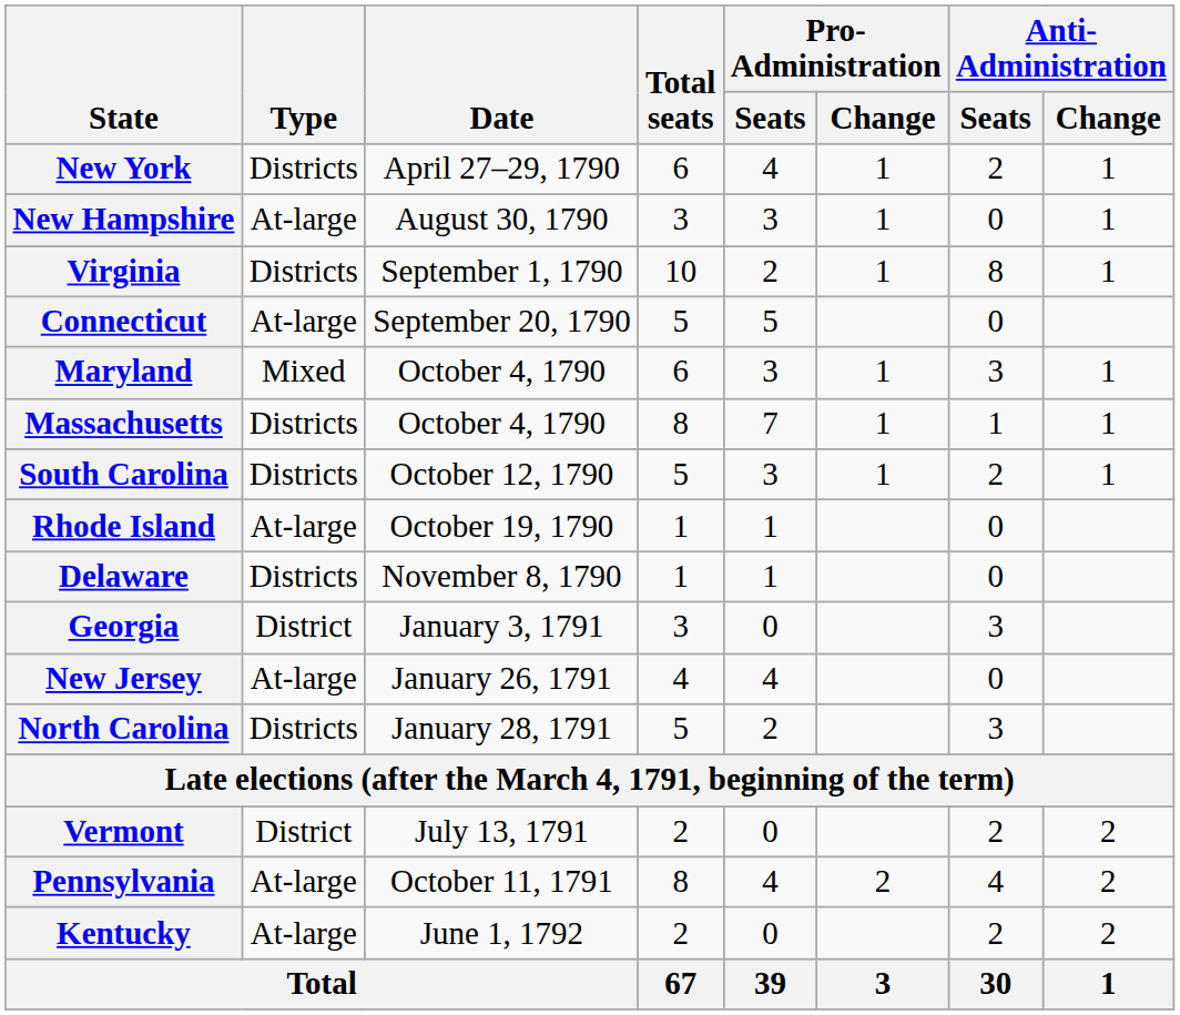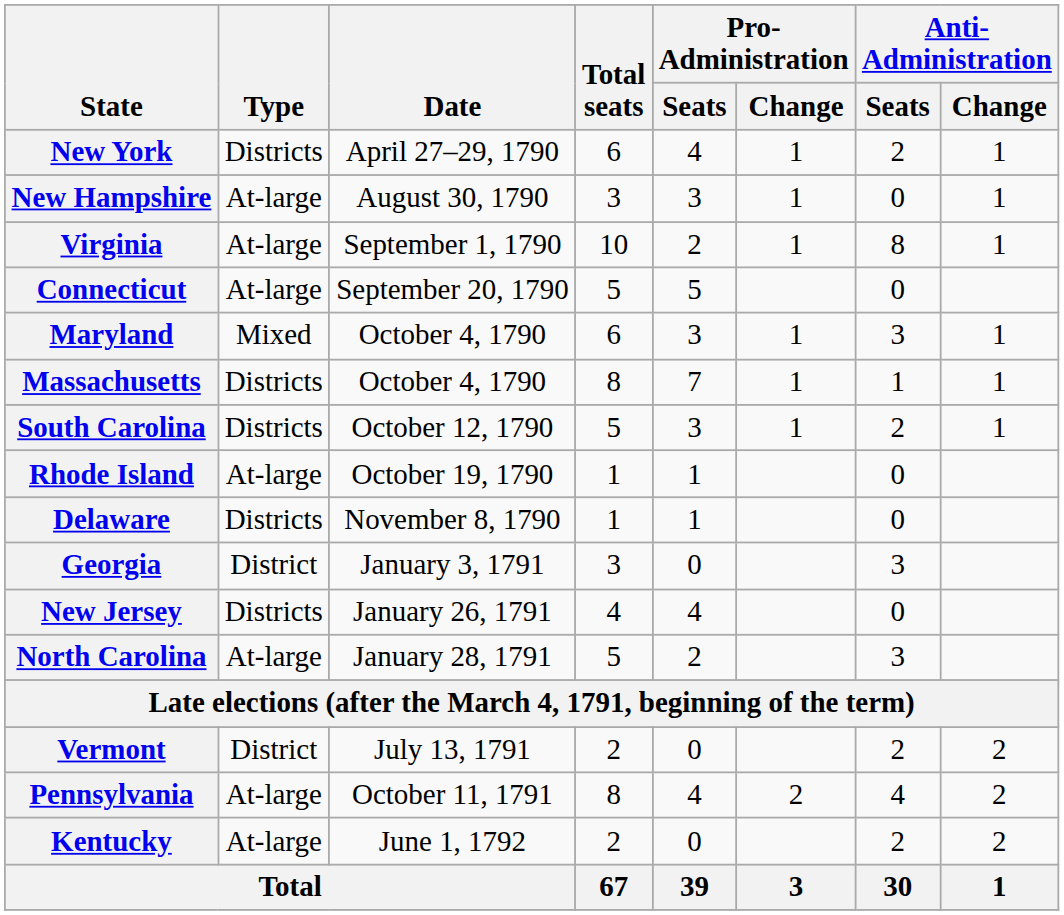Virginia | Type: Districts -> At-large
New Jersey | Type: At-large -> Districts
North Carolina | Type: Districts -> At-large
